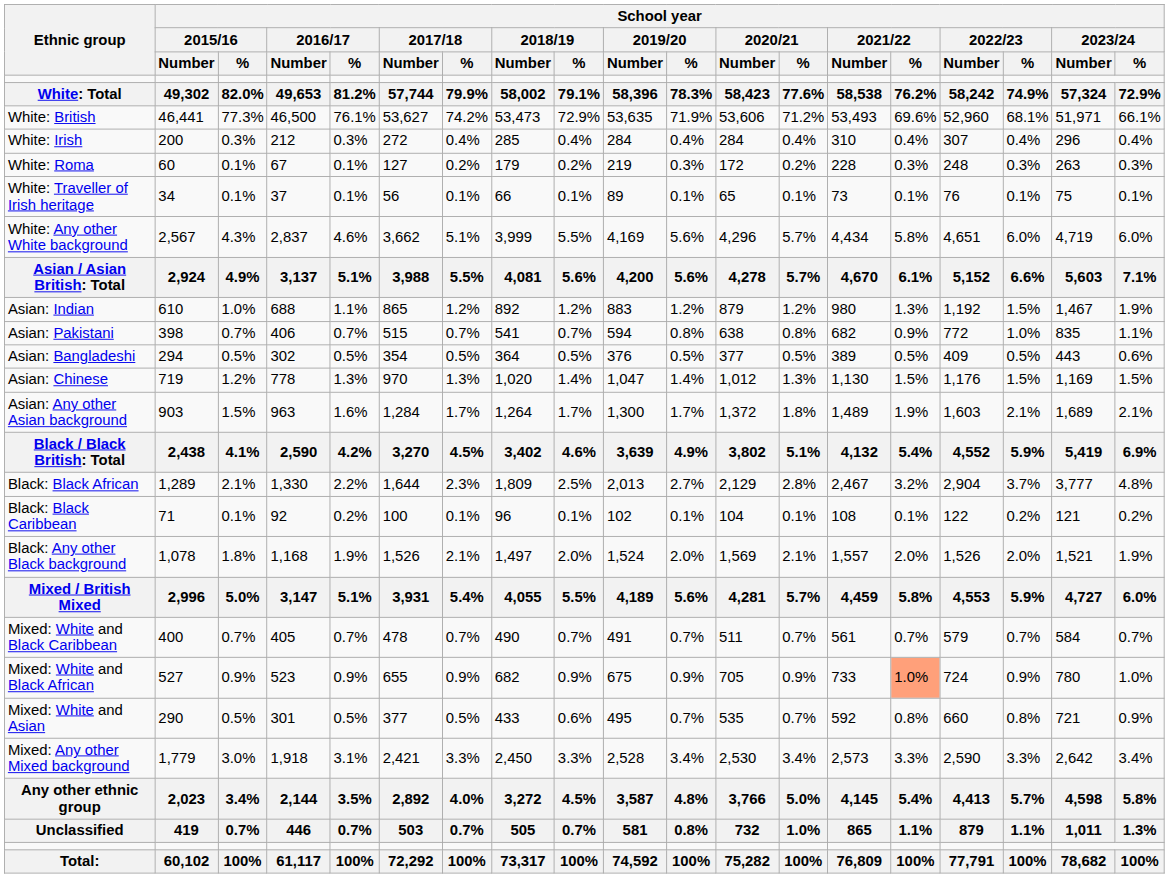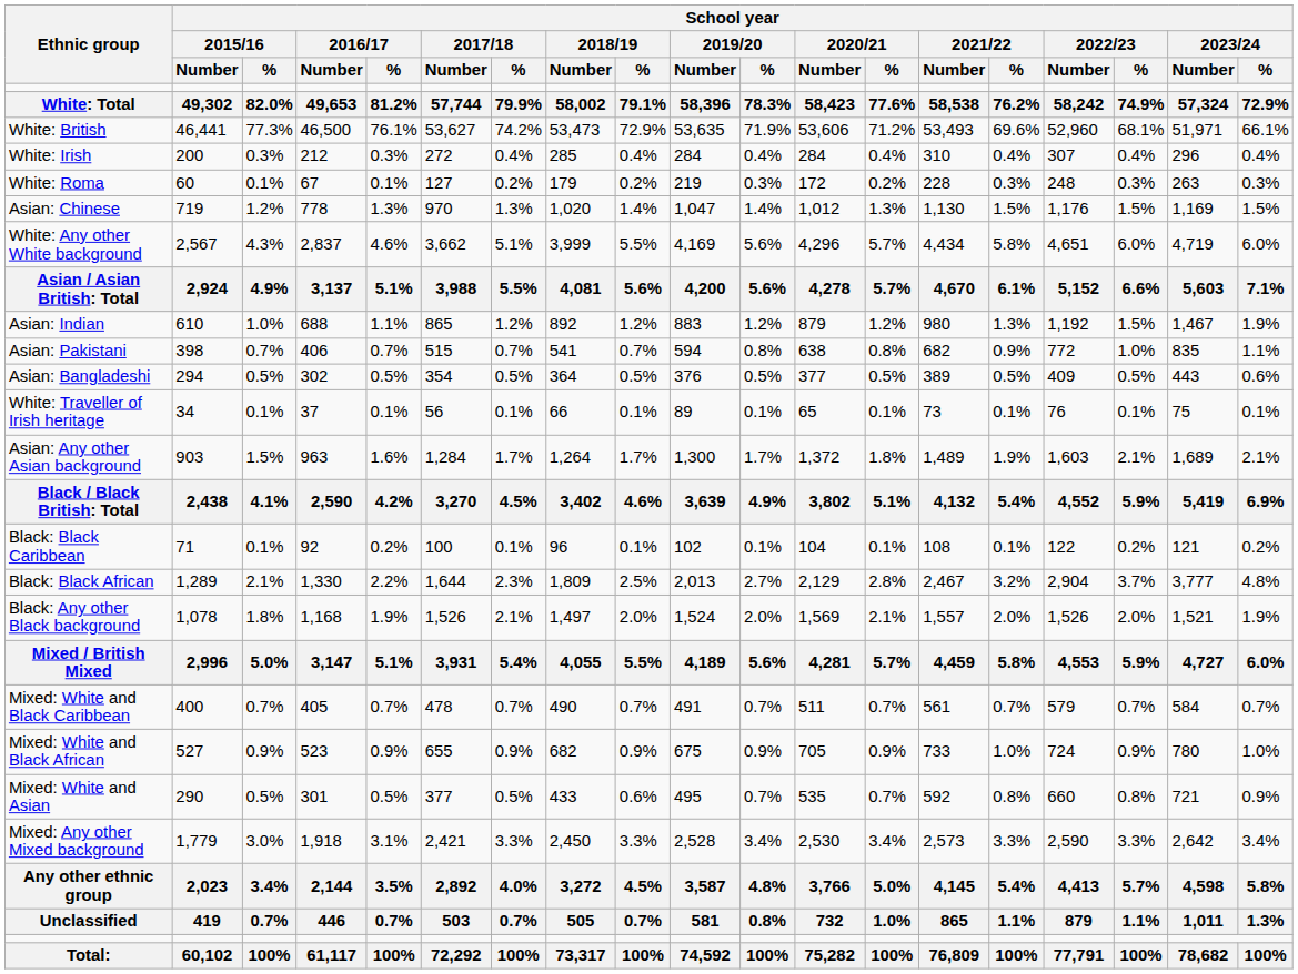rows swapped: White: Traveller of Irish heritage <-> Asian: Chinese
rows swapped: Black: Black Caribbean <-> Black: Black African
Mixed: White and Black African | School year / 2021/22 / %: lightsalmon background -> no background
